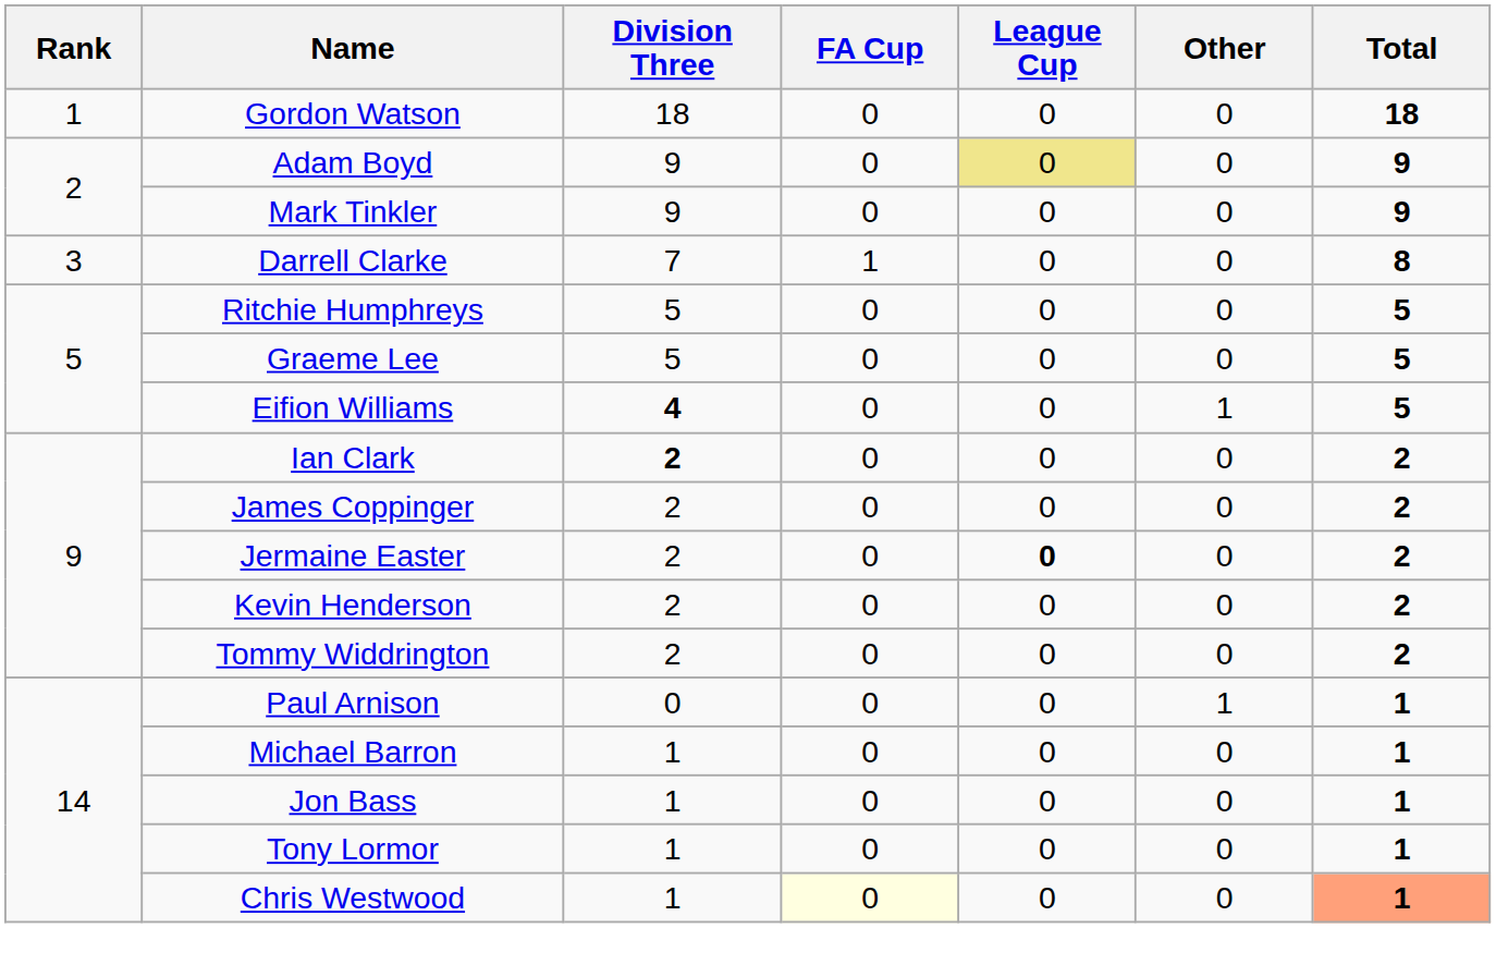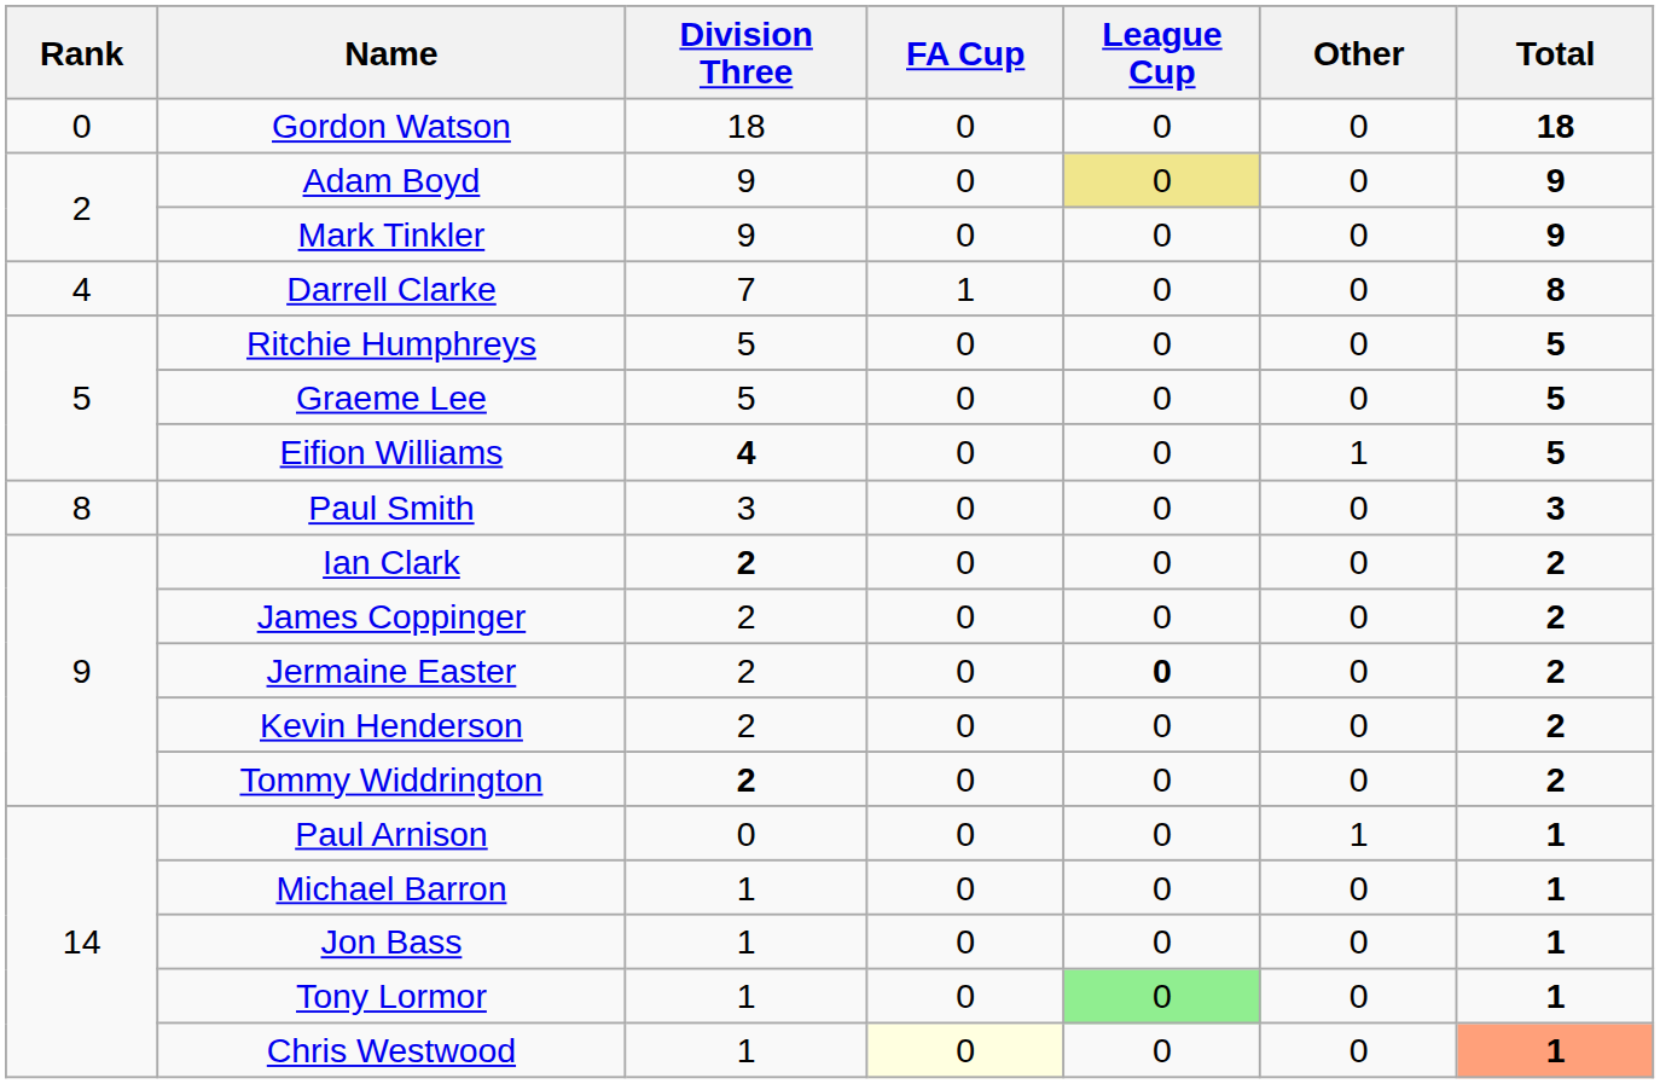Gordon Watson | Rank: 1 -> 0
Darrell Clarke | Rank: 3 -> 4
+ row: 8 | Paul Smith | 3 | 0 | 0 | 0 | 3
Tommy Widdrington | Division Three: normal -> bold
Tony Lormor | League Cup: no background -> lightgreen background
